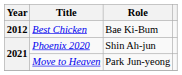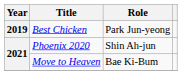Best Chicken | Year: 2012 -> 2019
Best Chicken | Role: Bae Ki-Bum -> Park Jun-yeong
Move to Heaven | Role: Park Jun-yeong -> Bae Ki-Bum
